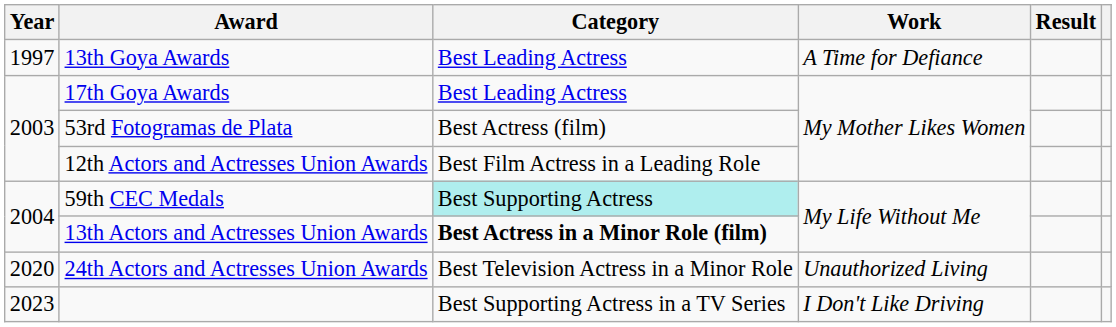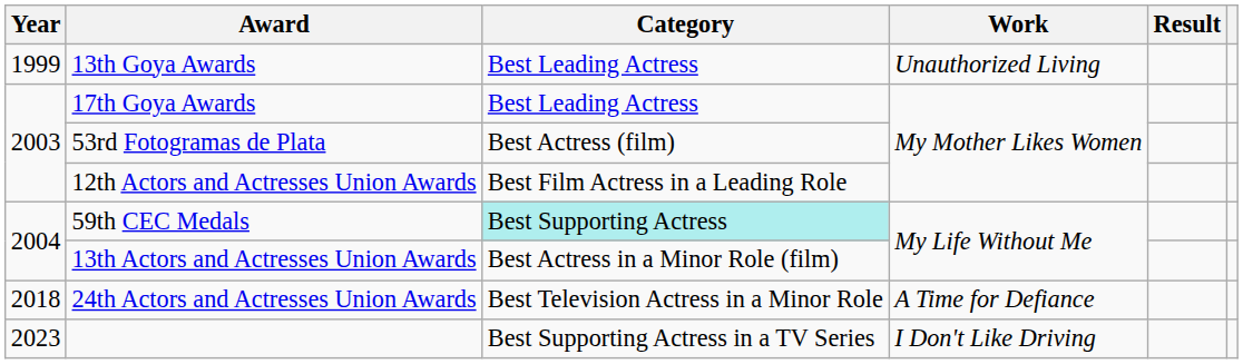13th Goya Awards | Year: 1997 -> 1999
13th Goya Awards | Work: A Time for Defiance -> Unauthorized Living
13th Actors and Actresses Union Awards | Category: bold -> normal
24th Actors and Actresses Union Awards | Year: 2020 -> 2018
24th Actors and Actresses Union Awards | Work: Unauthorized Living -> A Time for Defiance
